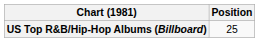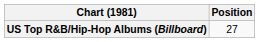US Top R&B/Hip-Hop Albums (Billboard) | Position: 25 -> 27
